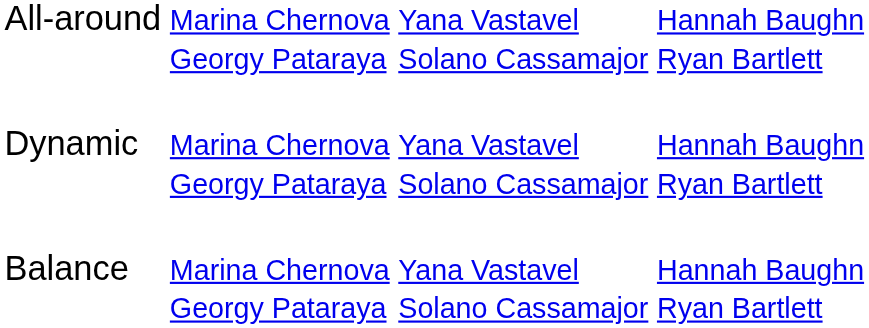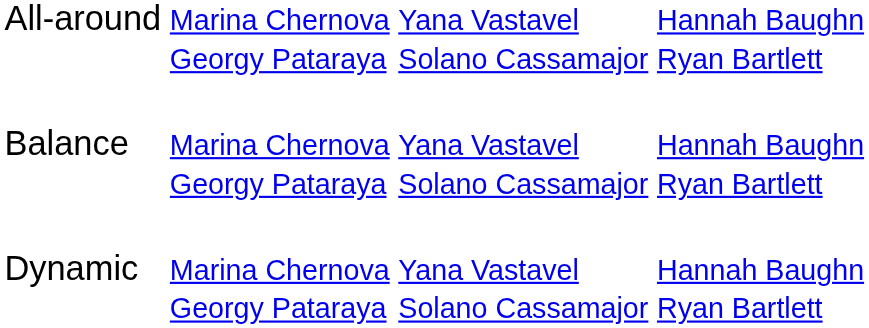rows swapped: Balance <-> Dynamic
